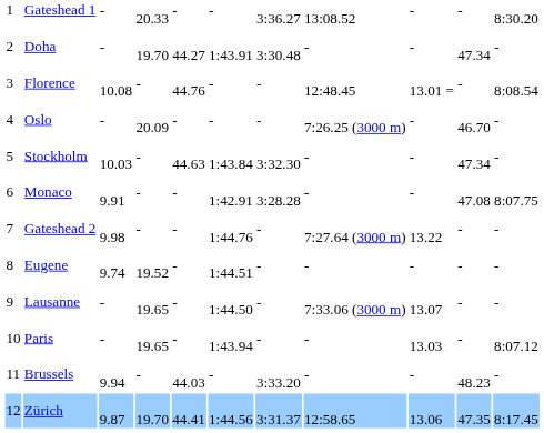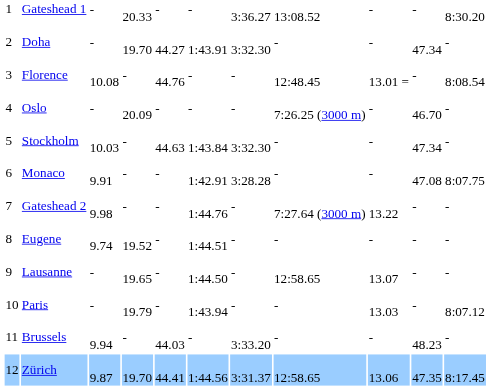Doha | column 7: 3:30.48 -> 3:32.30
Lausanne | column 8: 7:33.06 (3000 m) -> 12:58.65
Paris | column 4: 19.65 -> 19.79
